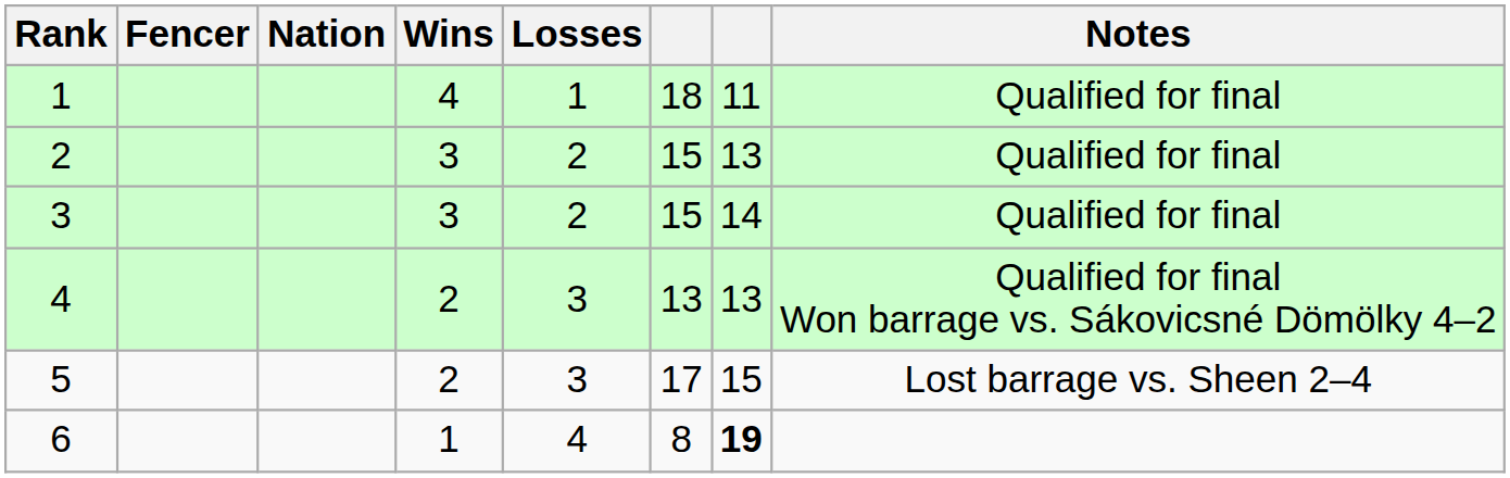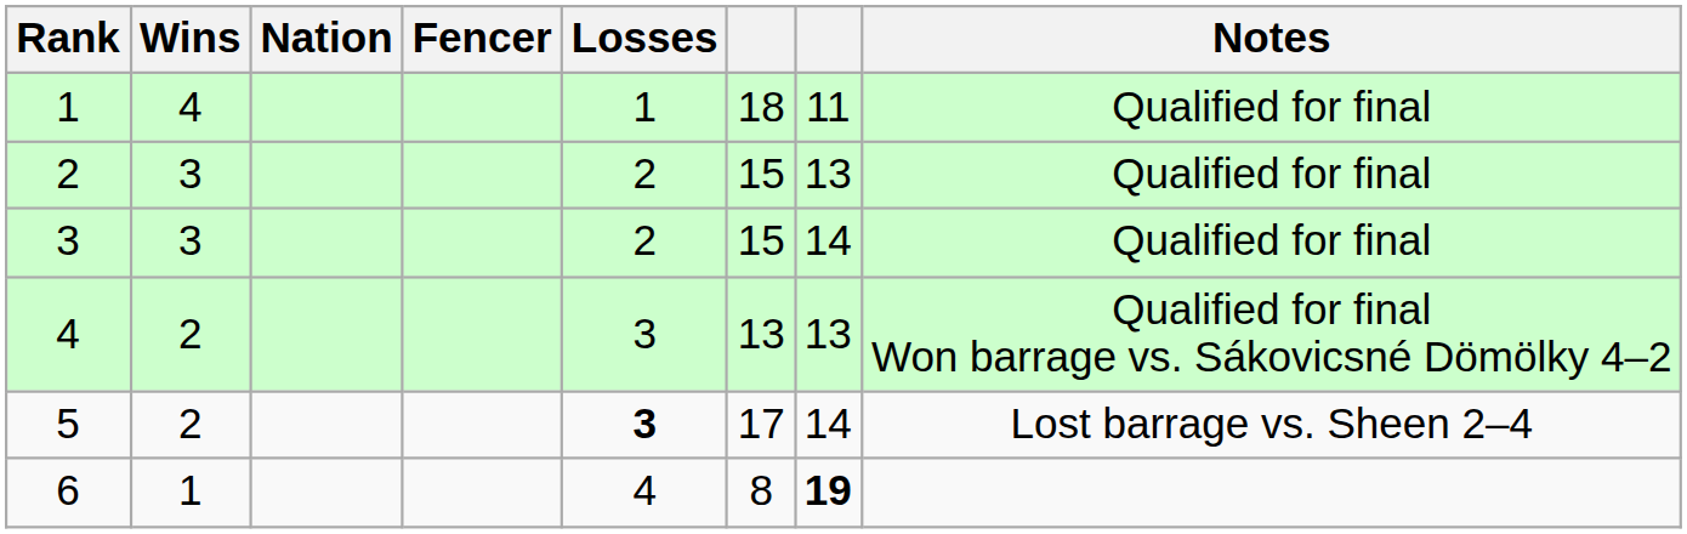columns swapped: Fencer <-> Wins
5 | Losses: normal -> bold
5 | column 7: 15 -> 14
